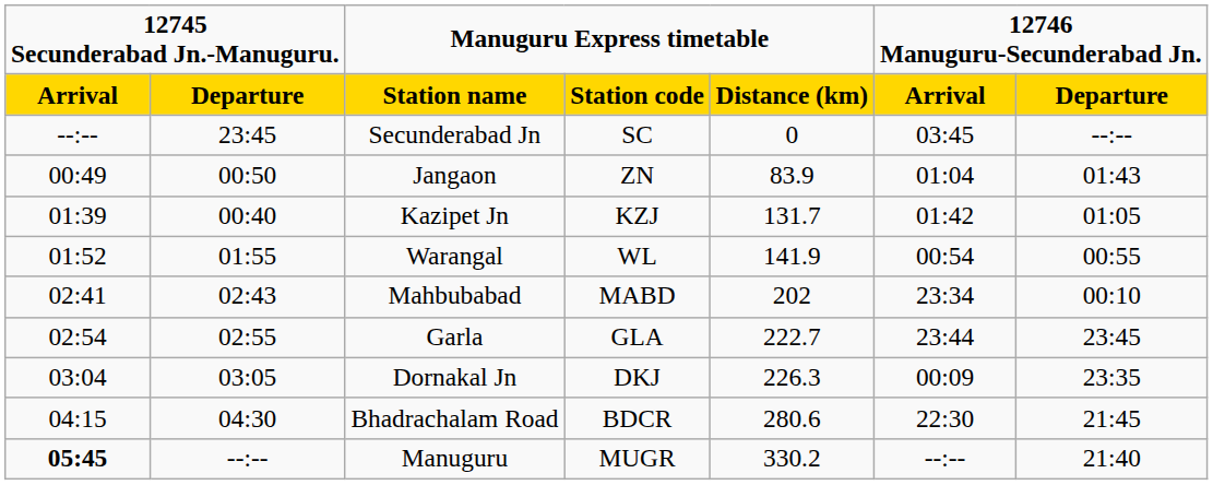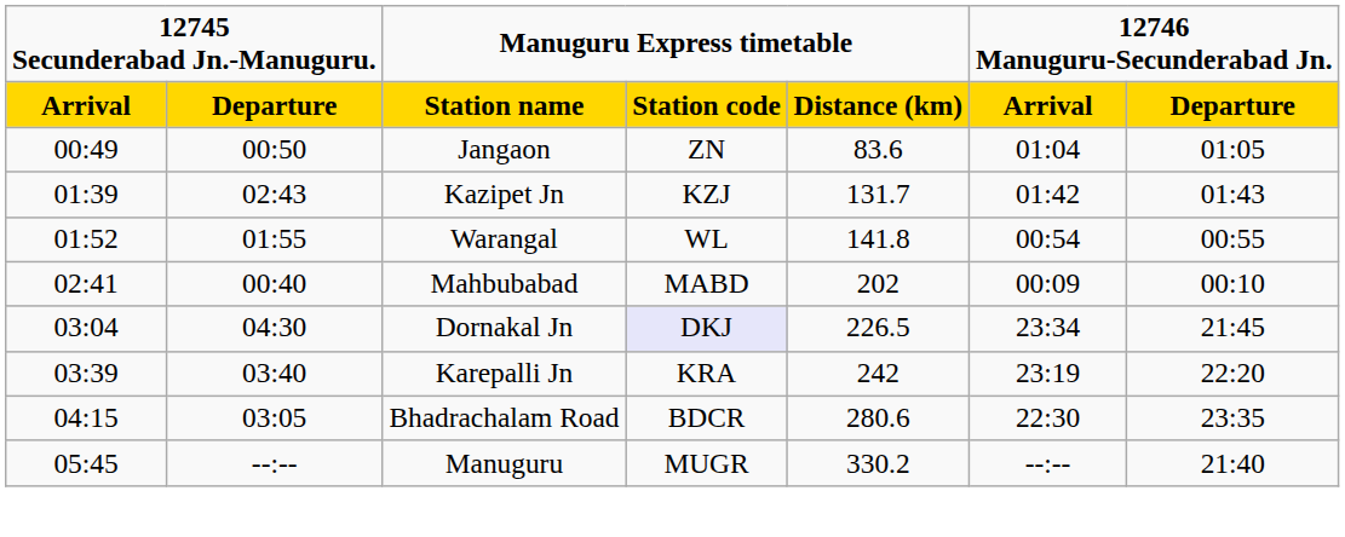- row: --:-- | 23:45 | Secunderabad Jn | SC | 0 | 03:45 | --:--
Jangaon | Manuguru Express timetable / Distance (km): 83.9 -> 83.6
Jangaon | 12746 Manuguru-Secunderabad Jn. / Departure: 01:43 -> 01:05
Kazipet Jn | 12745 Secunderabad Jn.-Manuguru. / Departure: 00:40 -> 02:43
Kazipet Jn | 12746 Manuguru-Secunderabad Jn. / Departure: 01:05 -> 01:43
Warangal | Manuguru Express timetable / Distance (km): 141.9 -> 141.8
Mahbubabad | 12745 Secunderabad Jn.-Manuguru. / Departure: 02:43 -> 00:40
Mahbubabad | 12746 Manuguru-Secunderabad Jn. / Arrival: 23:34 -> 00:09
- row: 02:54 | 02:55 | Garla | GLA | 222.7 | 23:44 | 23:45
Dornakal Jn | 12745 Secunderabad Jn.-Manuguru. / Departure: 03:05 -> 04:30
Dornakal Jn | Manuguru Express timetable / Station code: no background -> lavender background
Dornakal Jn | Manuguru Express timetable / Distance (km): 226.3 -> 226.5
Dornakal Jn | 12746 Manuguru-Secunderabad Jn. / Arrival: 00:09 -> 23:34
Dornakal Jn | 12746 Manuguru-Secunderabad Jn. / Departure: 23:35 -> 21:45
+ row: 03:39 | 03:40 | Karepalli Jn | KRA | 242 | 23:19 | 22:20
Bhadrachalam Road | 12745 Secunderabad Jn.-Manuguru. / Departure: 04:30 -> 03:05
Bhadrachalam Road | 12746 Manuguru-Secunderabad Jn. / Departure: 21:45 -> 23:35
Manuguru | 12745 Secunderabad Jn.-Manuguru. / Arrival: bold -> normal
